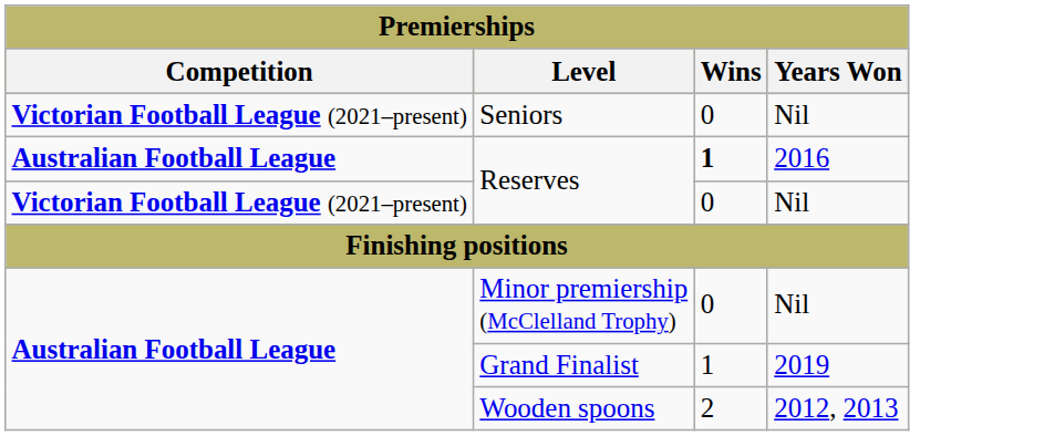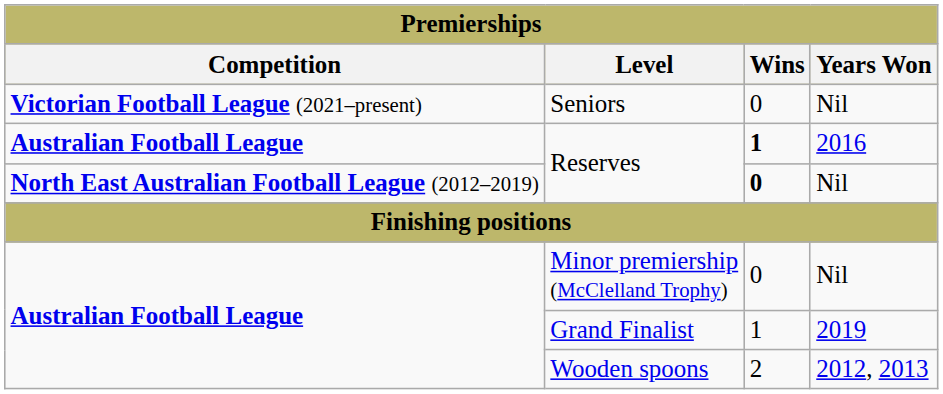Reserves / Nil | Competition: Victorian Football League (2021–present) -> North East Australian Football League (2012–2019)
Reserves / Nil | Wins: normal -> bold
